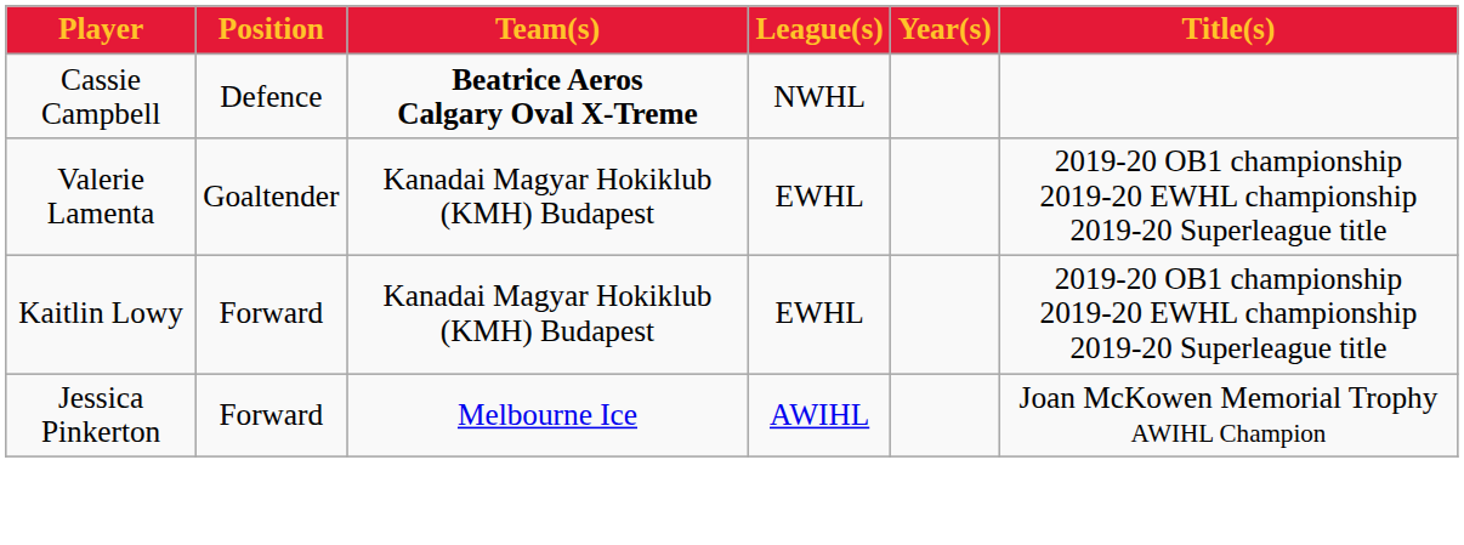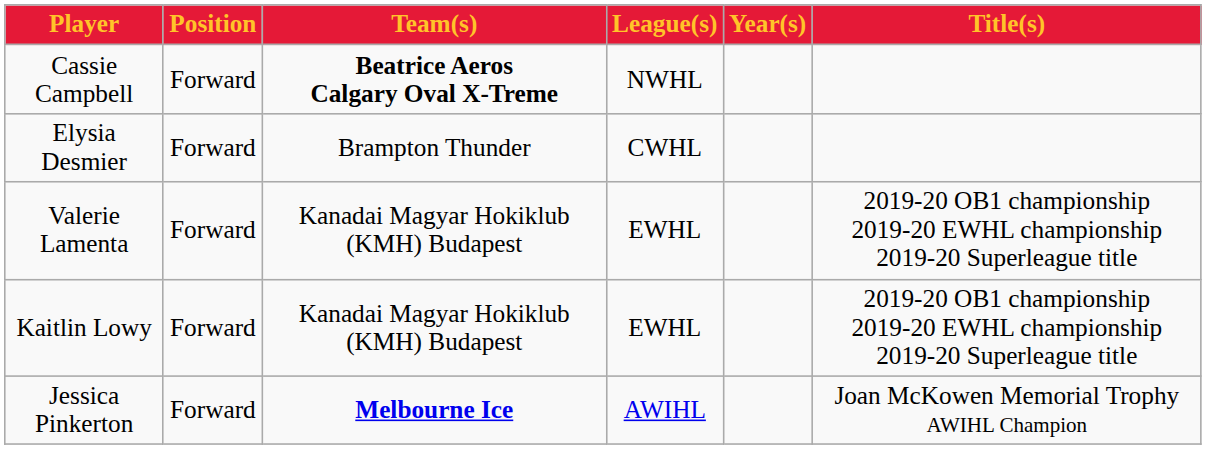Cassie Campbell | Position: Defence -> Forward
+ row: Elysia Desmier | Forward | Brampton Thunder | CWHL
Valerie Lamenta | Position: Goaltender -> Forward
Jessica Pinkerton | Team(s): normal -> bold
